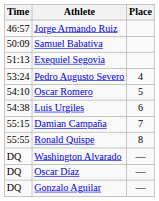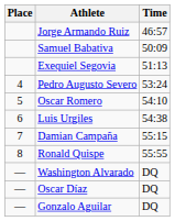columns swapped: Place <-> Time
